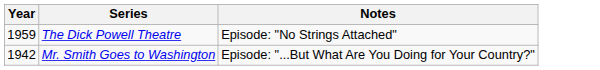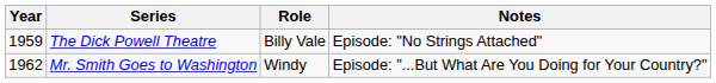+ column: Role | Billy Vale | Windy
Mr. Smith Goes to Washington | Year: 1942 -> 1962
